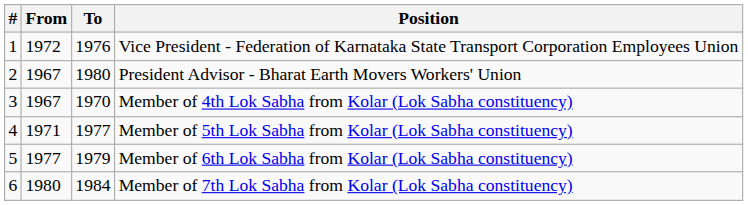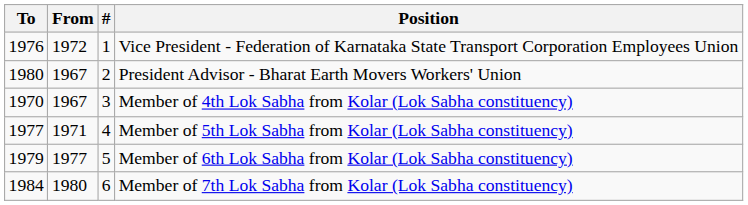columns swapped: # <-> To
